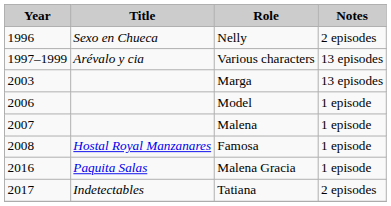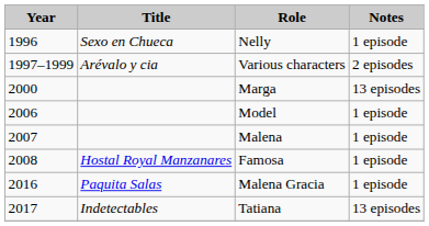Nelly | Notes: 2 episodes -> 1 episode
Various characters | Notes: 13 episodes -> 2 episodes
Marga | Year: 2003 -> 2000
Tatiana | Notes: 2 episodes -> 13 episodes
